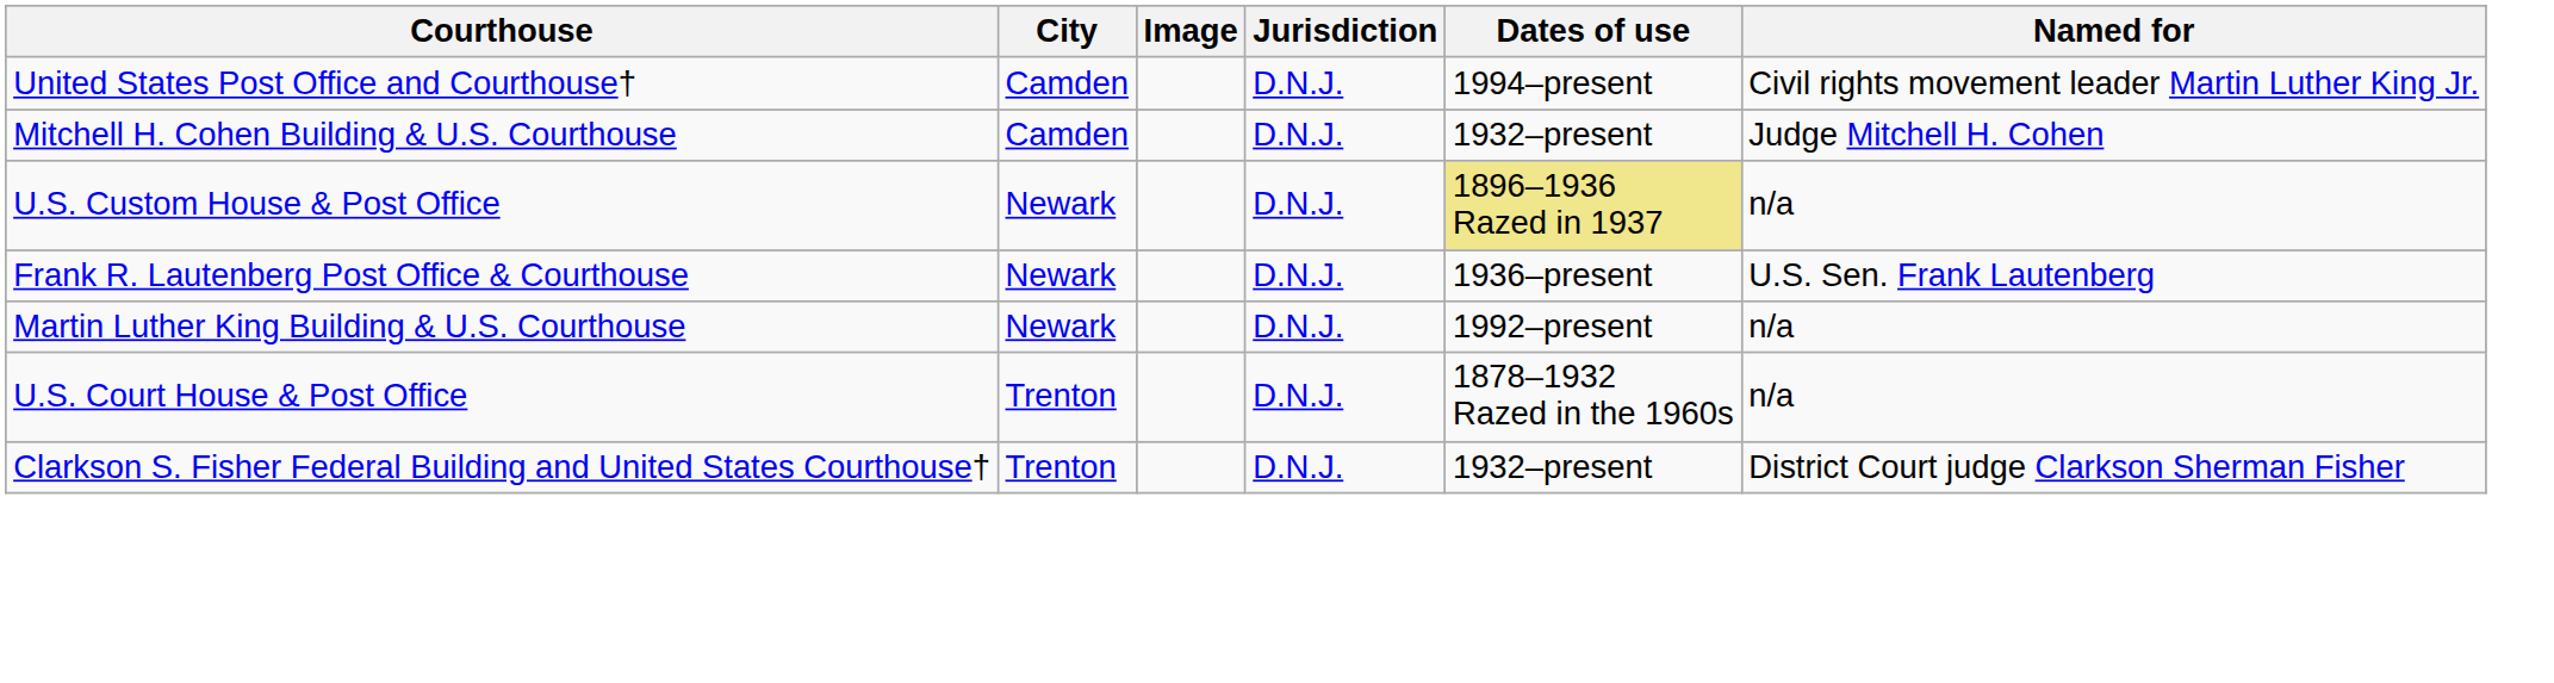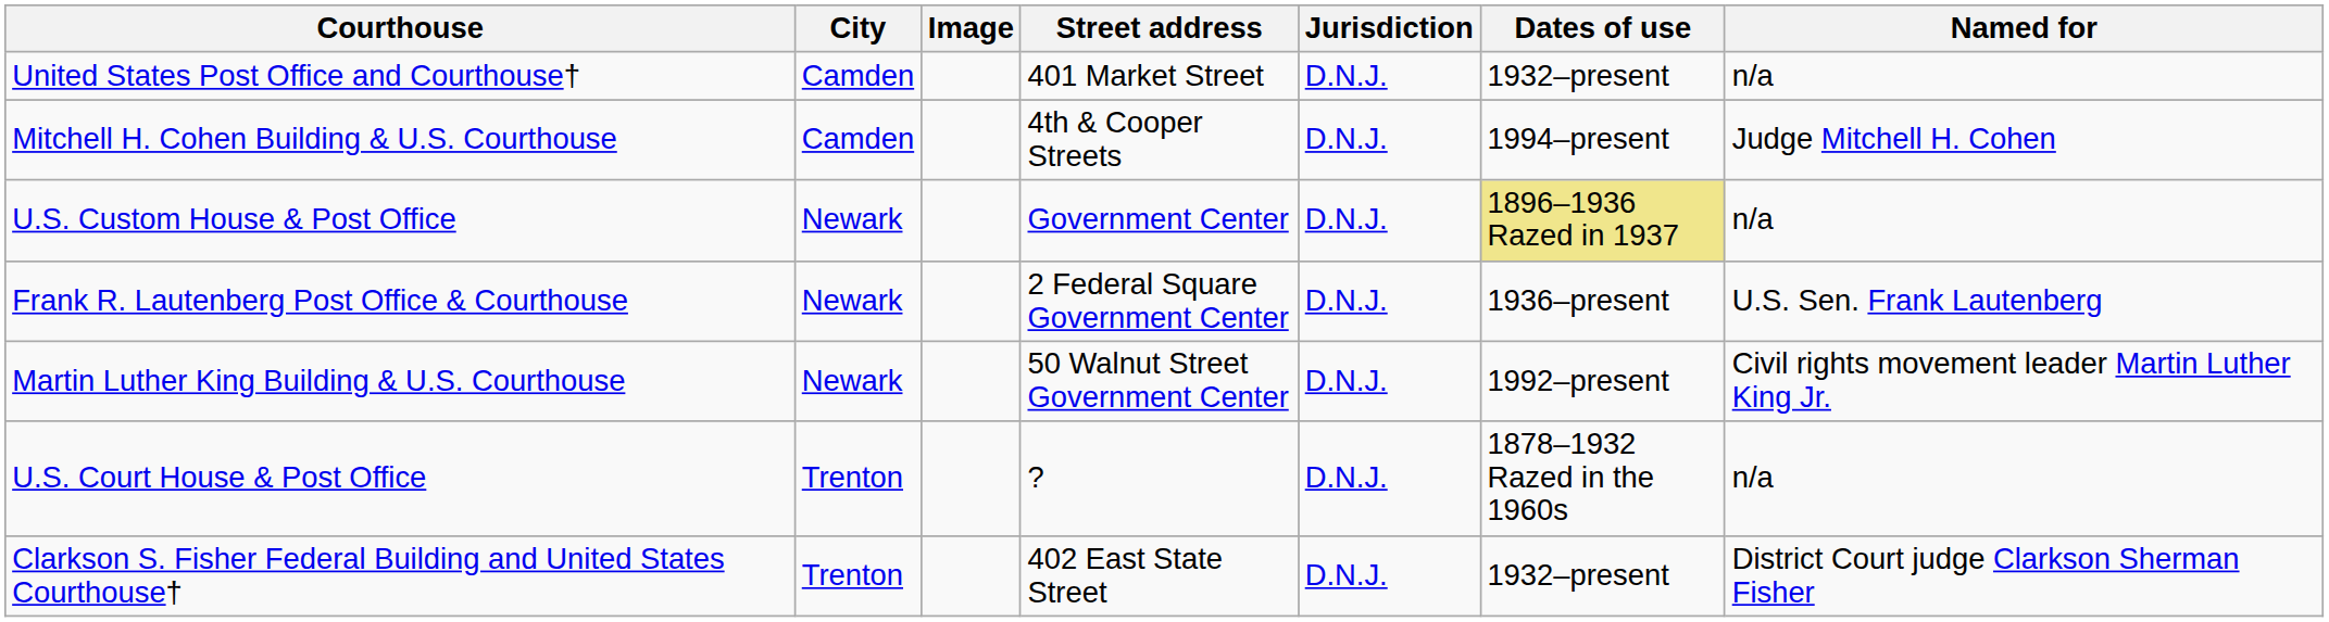+ column: Street address | 401 Market Street | 4th & Cooper Streets | Government Center | 2 Federal Square Government Center | 50 Walnut Street Government Center | ? | 402 East State Street
United States Post Office and Courthouse† | Dates of use: 1994–present -> 1932–present
United States Post Office and Courthouse† | Named for: Civil rights movement leader Martin Luther King Jr. -> n/a
Mitchell H. Cohen Building & U.S. Courthouse | Dates of use: 1932–present -> 1994–present
Martin Luther King Building & U.S. Courthouse | Named for: n/a -> Civil rights movement leader Martin Luther King Jr.
